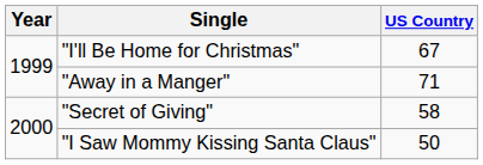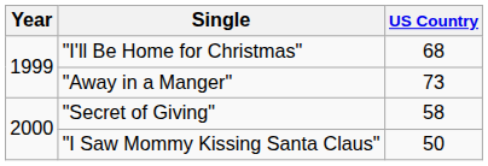"I'll Be Home for Christmas" | US Country: 67 -> 68
"Away in a Manger" | US Country: 71 -> 73
